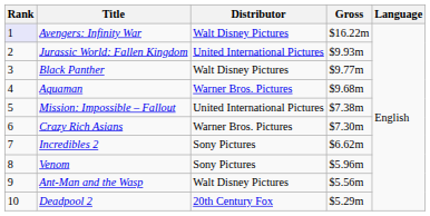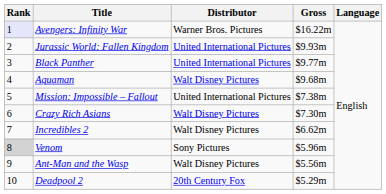Avengers: Infinity War | Distributor: Walt Disney Pictures -> Warner Bros. Pictures
Black Panther | Distributor: Walt Disney Pictures -> United International Pictures
Aquaman | Distributor: Warner Bros. Pictures -> Walt Disney Pictures
Crazy Rich Asians | Distributor: Warner Bros. Pictures -> Walt Disney Pictures
Incredibles 2 | Distributor: Sony Pictures -> Walt Disney Pictures
Venom | Rank: no background -> lightgrey background
